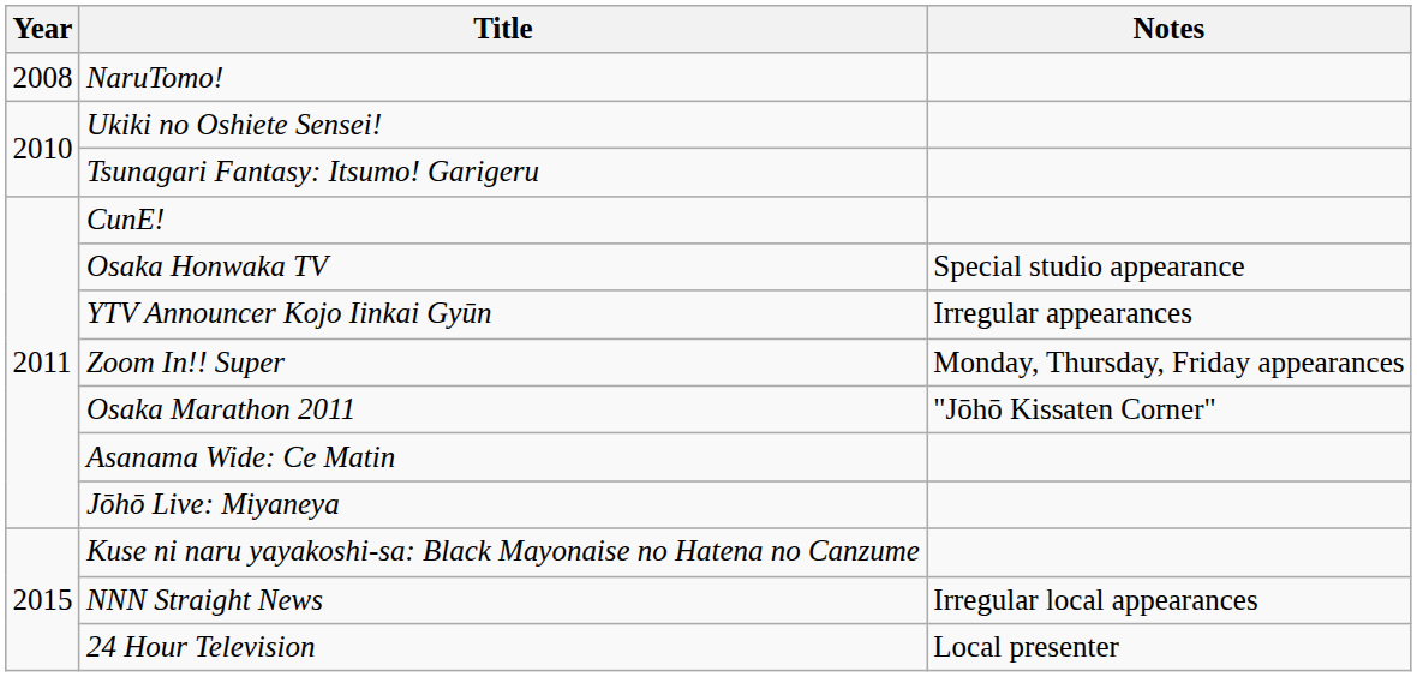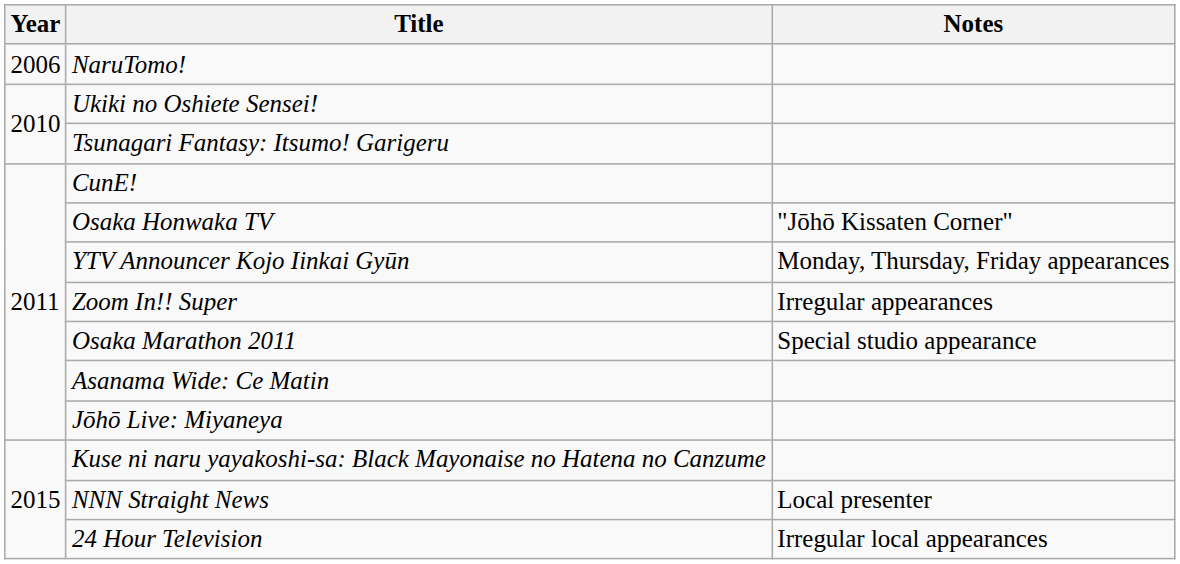NaruTomo! | Year: 2008 -> 2006
Osaka Honwaka TV | Notes: Special studio appearance -> "Jōhō Kissaten Corner"
YTV Announcer Kojo Iinkai Gyūn | Notes: Irregular appearances -> Monday, Thursday, Friday appearances
Zoom In!! Super | Notes: Monday, Thursday, Friday appearances -> Irregular appearances
Osaka Marathon 2011 | Notes: "Jōhō Kissaten Corner" -> Special studio appearance
NNN Straight News | Notes: Irregular local appearances -> Local presenter
24 Hour Television | Notes: Local presenter -> Irregular local appearances
